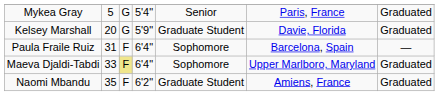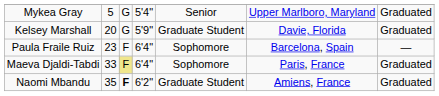Mykea Gray | column 6: Paris, France -> Upper Marlboro, Maryland
Paula Fraile Ruiz | column 2: 31 -> 23
Maeva Djaldi-Tabdi | column 6: Upper Marlboro, Maryland -> Paris, France
Naomi Mbandu | column 3: normal -> bold
